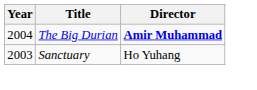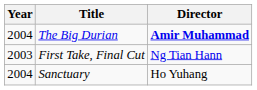+ row: 2003 | First Take, Final Cut | Ng Tian Hann
Sanctuary | Year: 2003 -> 2004
